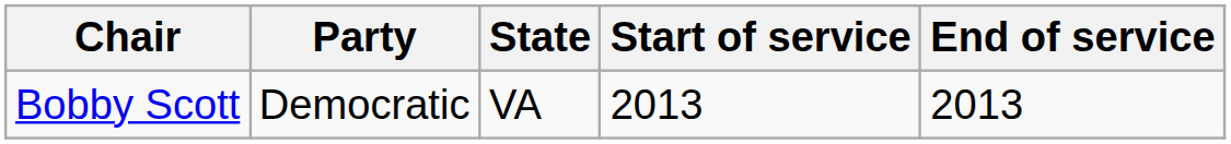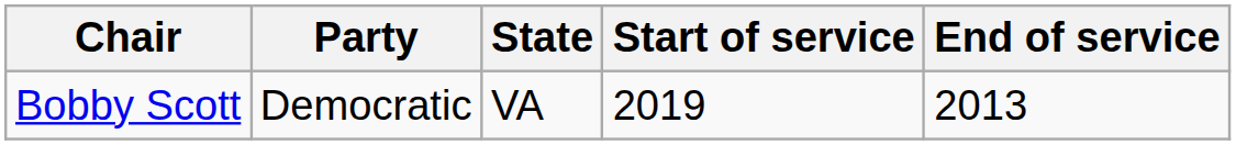Bobby Scott | Start of service: 2013 -> 2019
